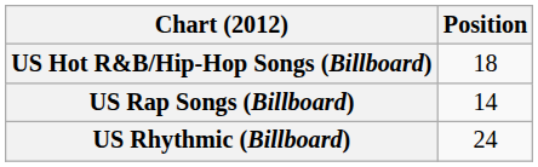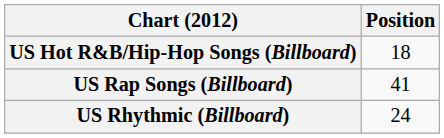US Rap Songs (Billboard) | Position: 14 -> 41
